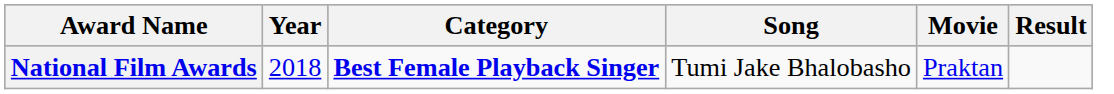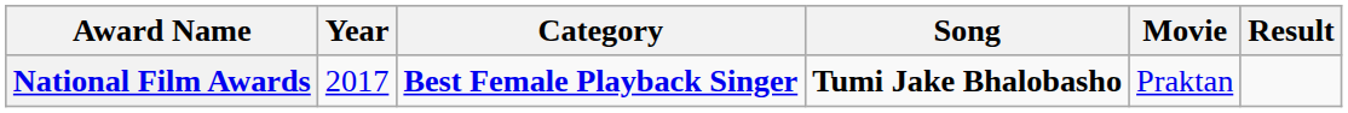National Film Awards | Year: 2018 -> 2017
National Film Awards | Song: normal -> bold
